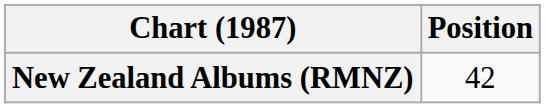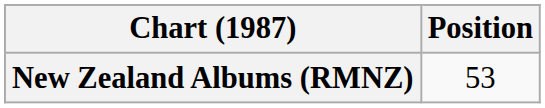New Zealand Albums (RMNZ) | Position: 42 -> 53
